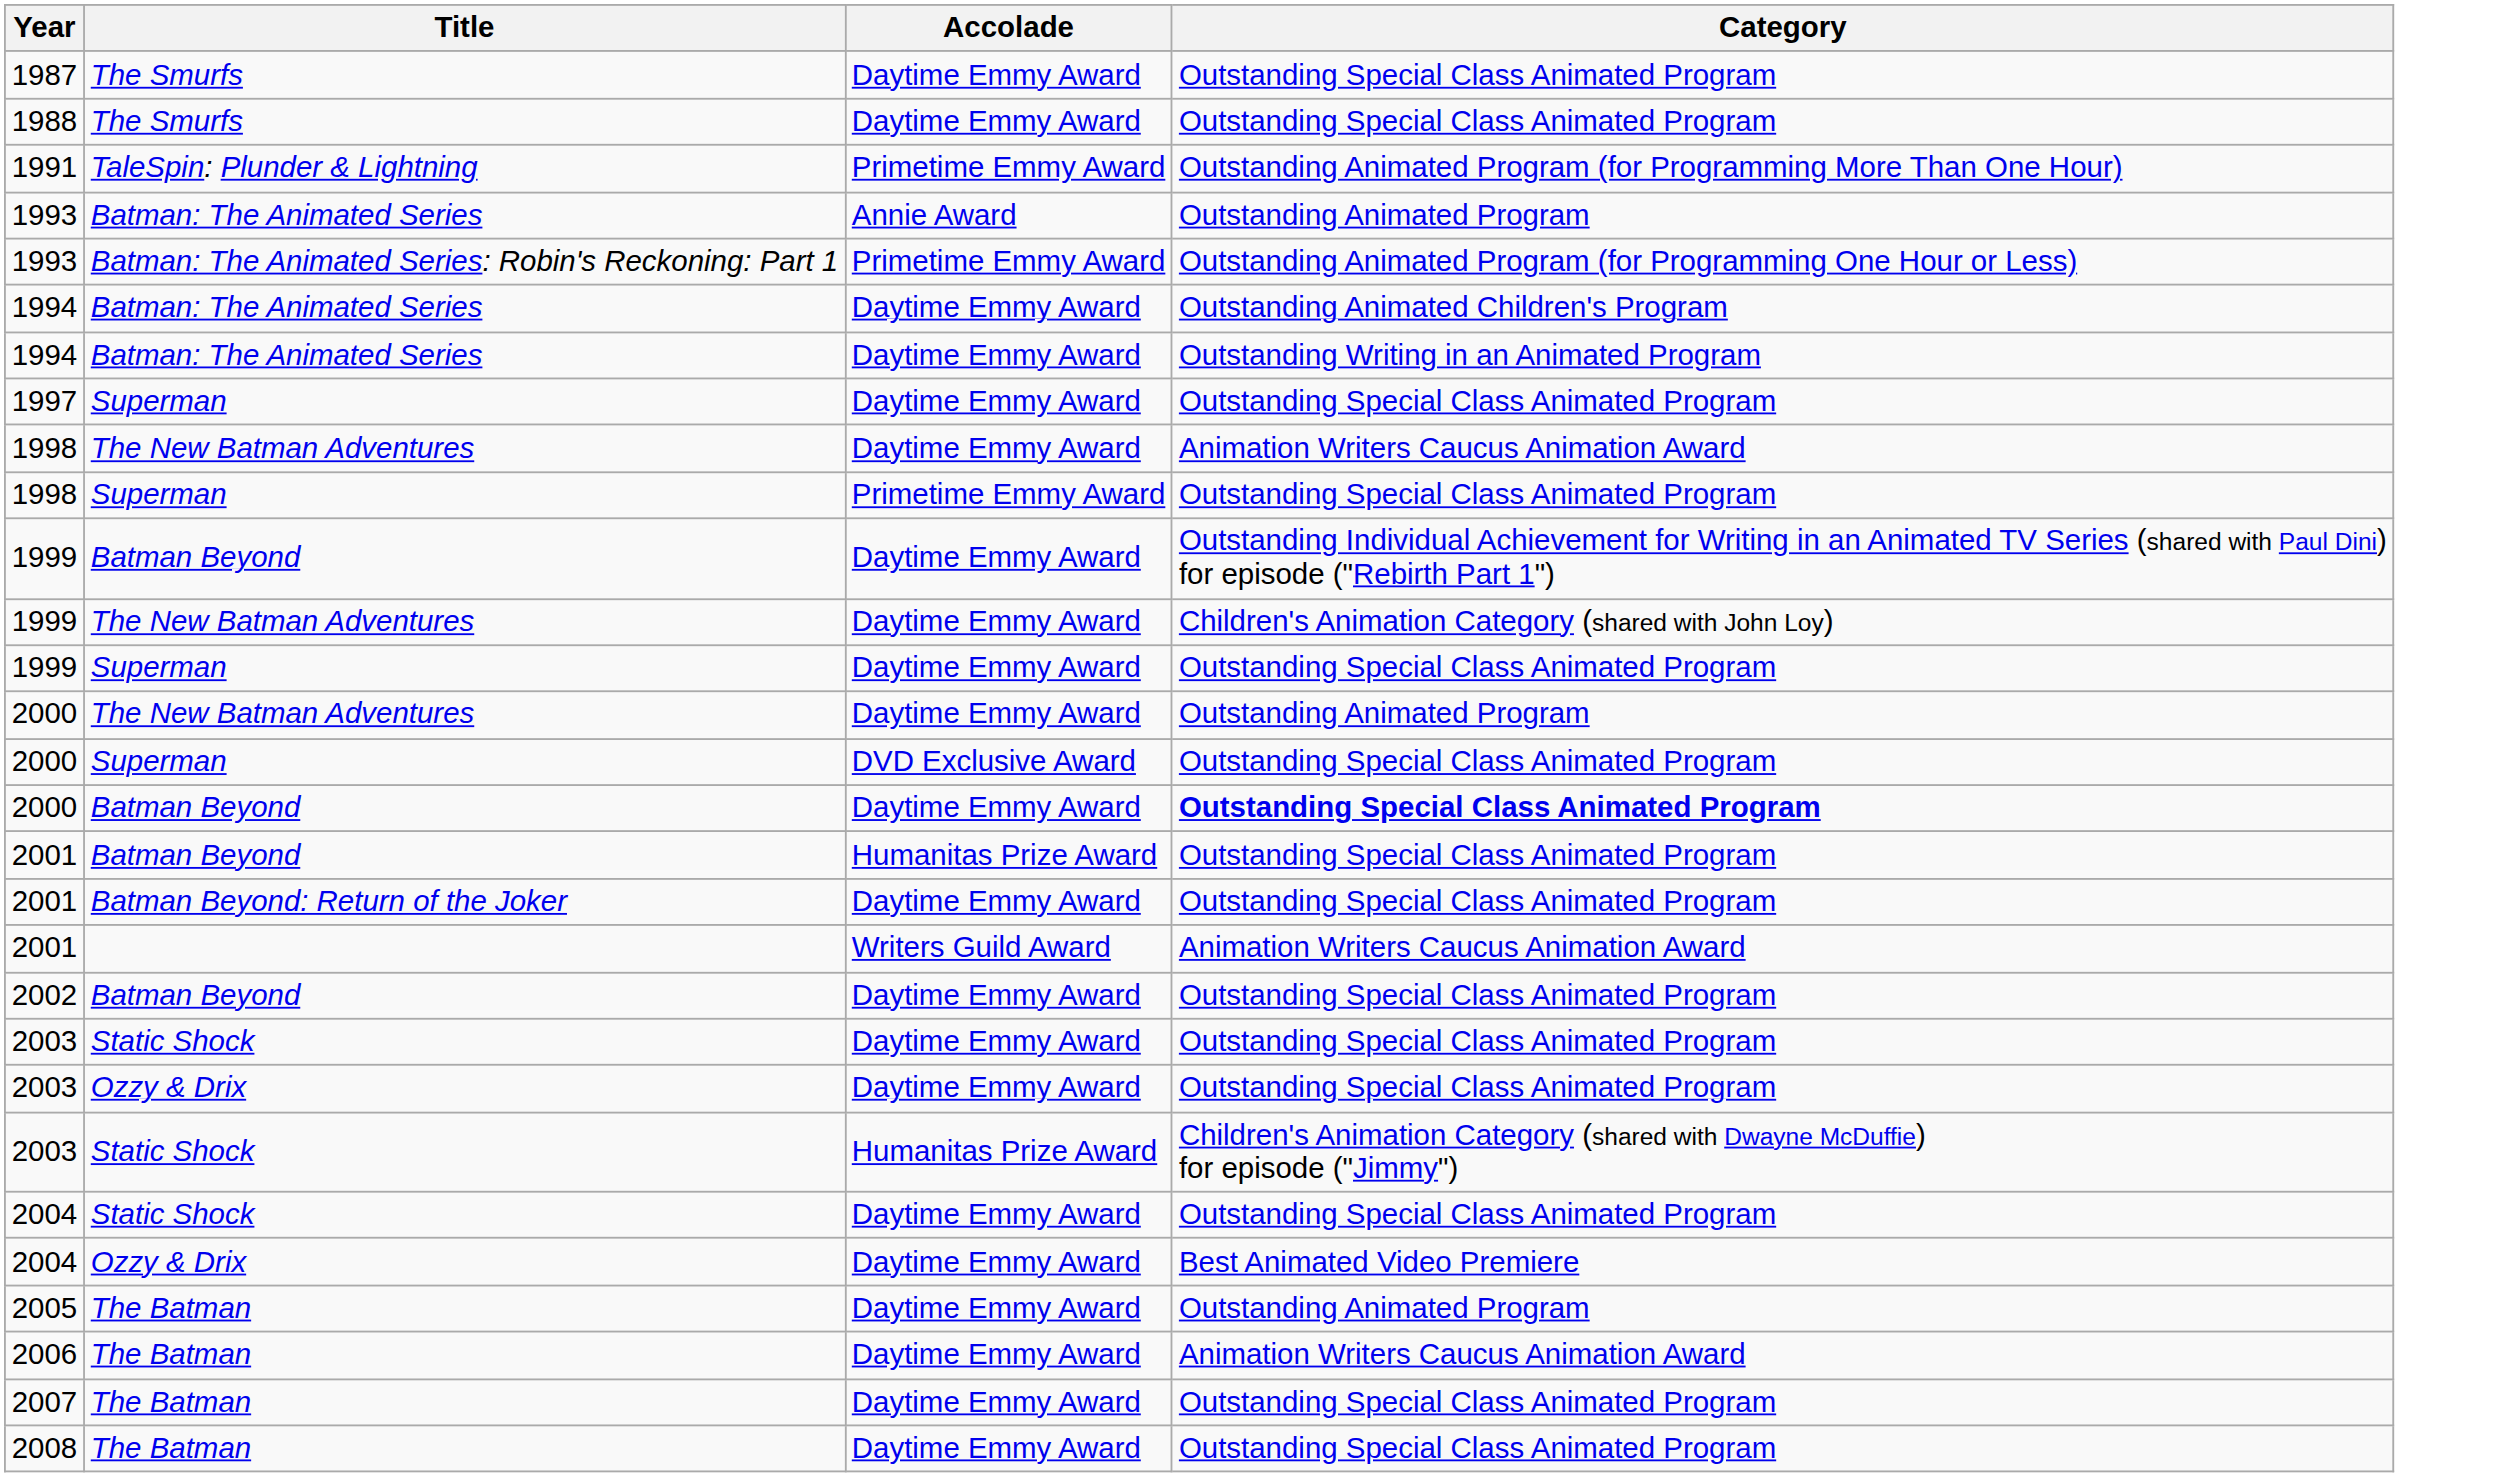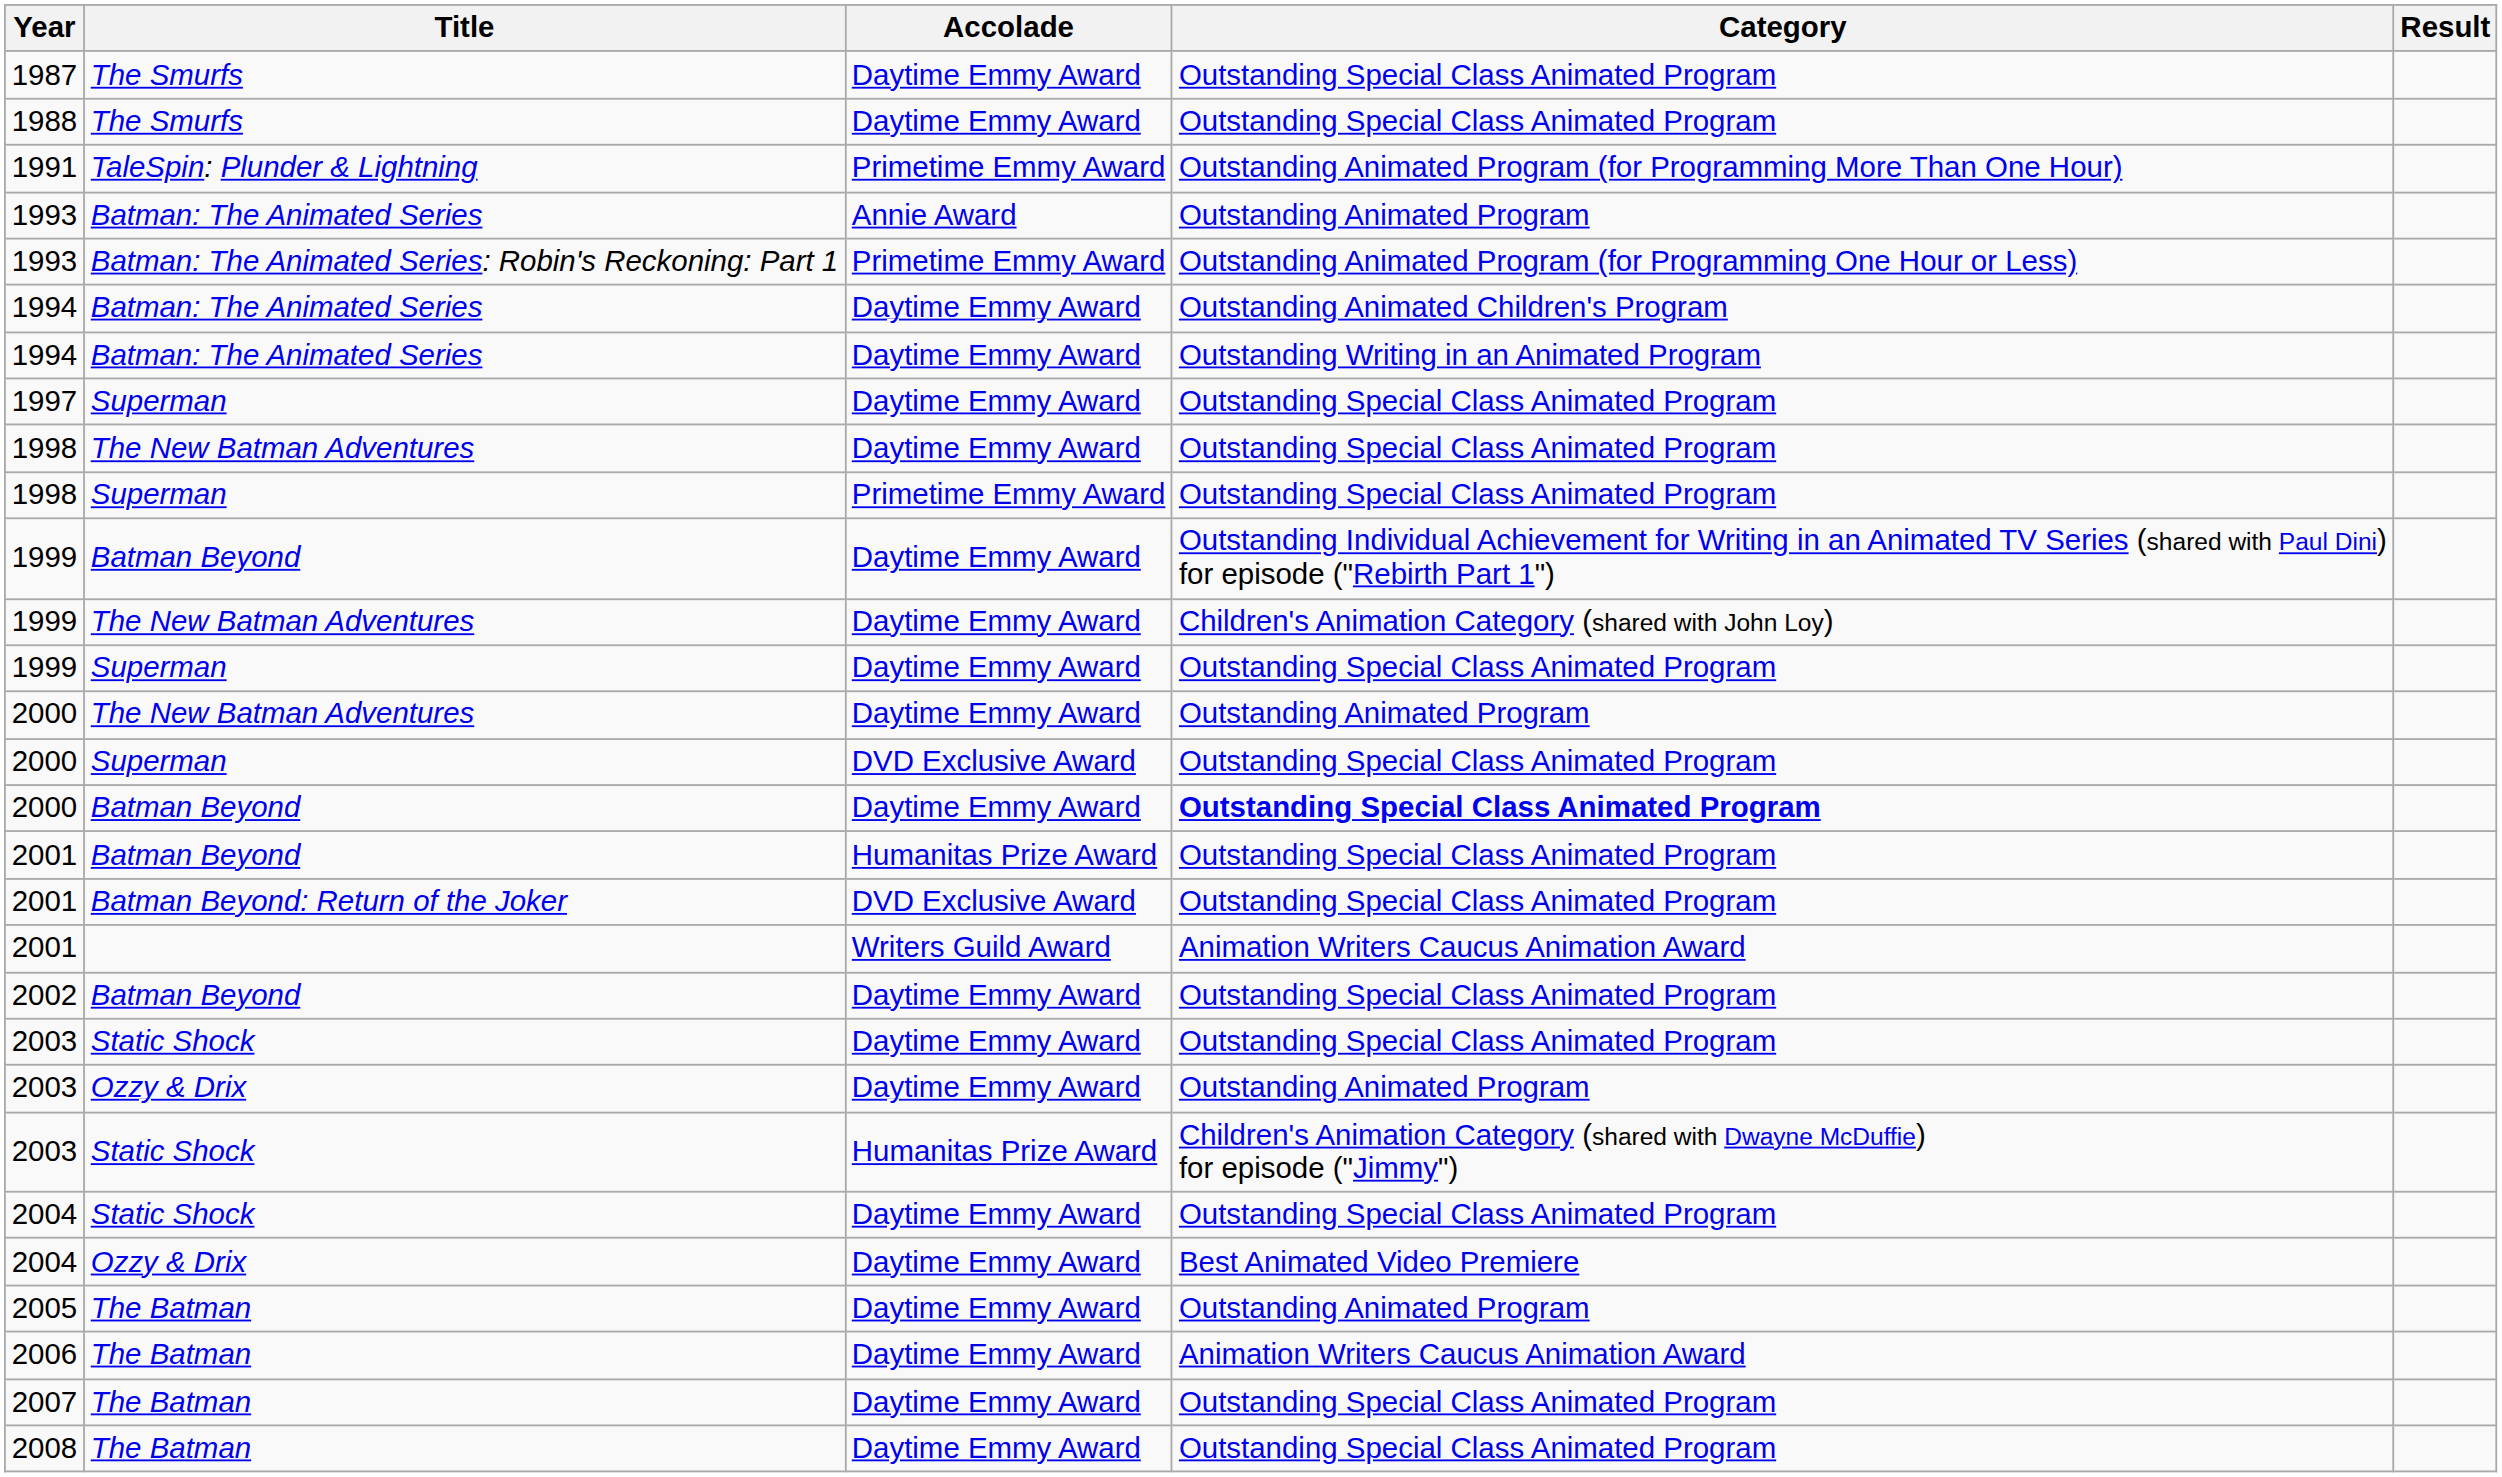+ column: Result
1998 / The New Batman Adventures | Category: Animation Writers Caucus Animation Award -> Outstanding Special Class Animated Program
2001 / Batman Beyond: Return of the Joker | Accolade: Daytime Emmy Award -> DVD Exclusive Award
2003 / Ozzy & Drix | Category: Outstanding Special Class Animated Program -> Outstanding Animated Program
